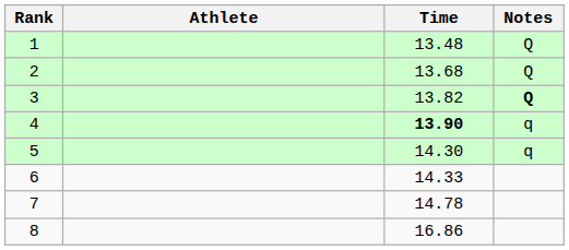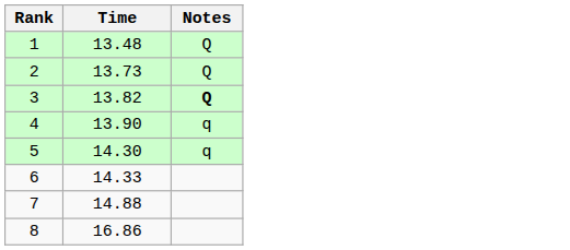- column: Athlete
2 | Time: 13.68 -> 13.73
4 | Time: bold -> normal
7 | Time: 14.78 -> 14.88
